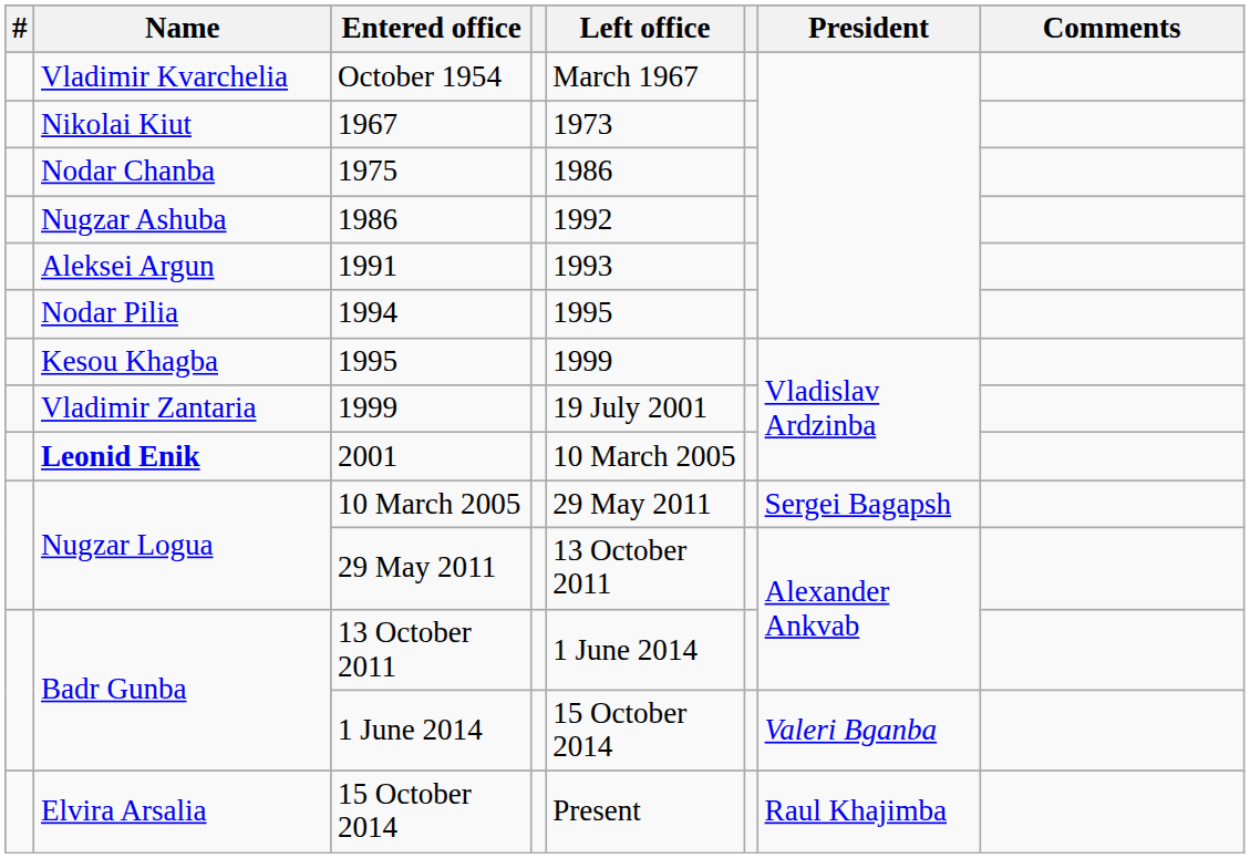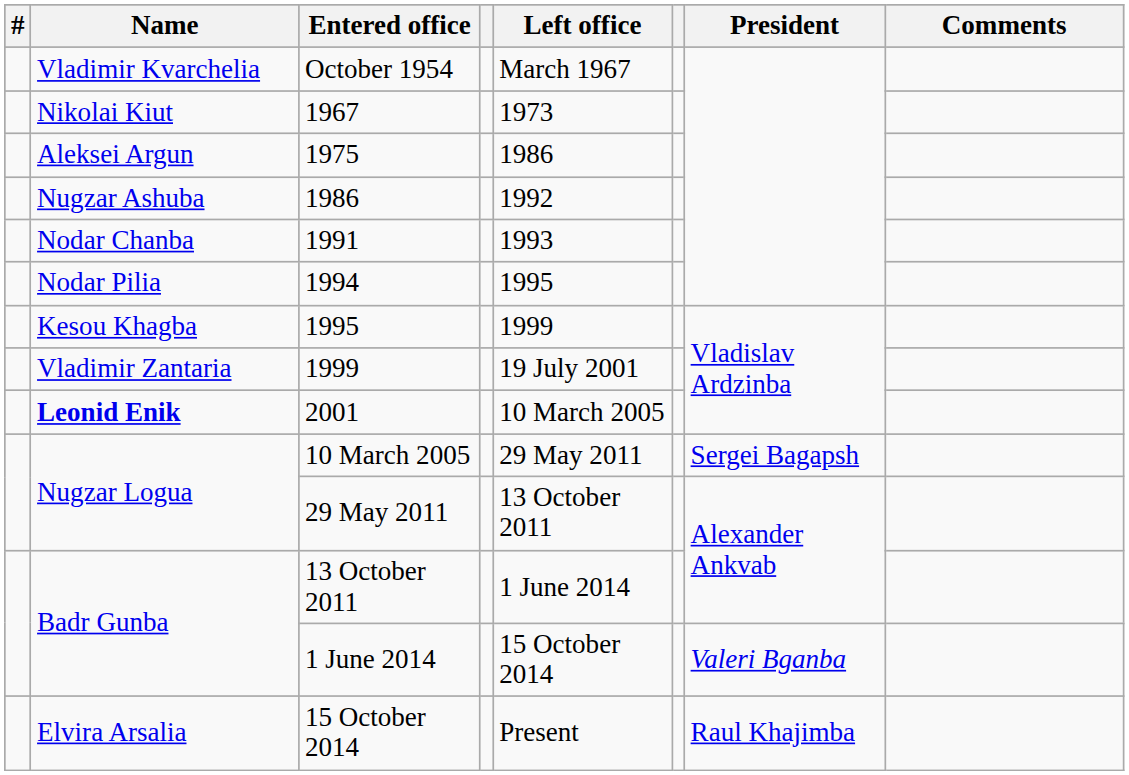1975 | Name: Nodar Chanba -> Aleksei Argun
1991 | Name: Aleksei Argun -> Nodar Chanba
